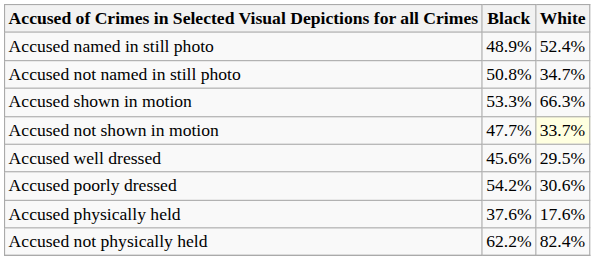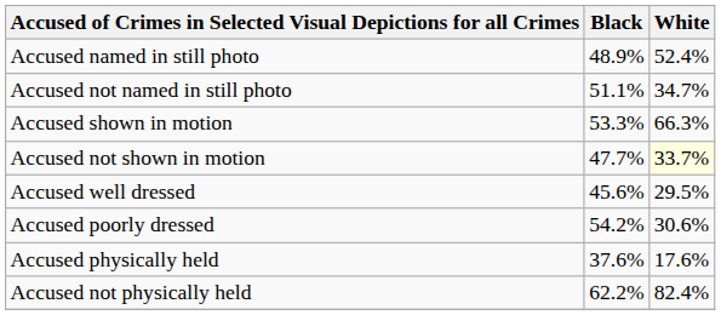Accused not named in still photo | Black: 50.8% -> 51.1%
